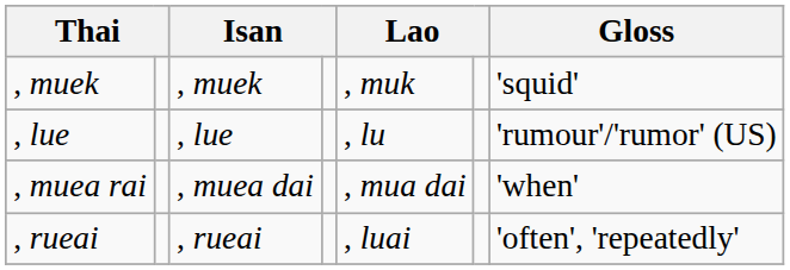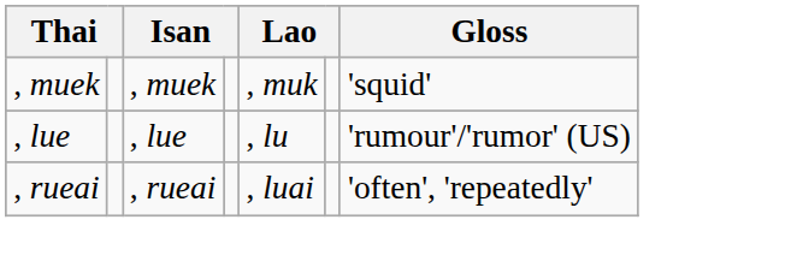- row: , muea rai | , muea dai | , mua dai | 'when'
